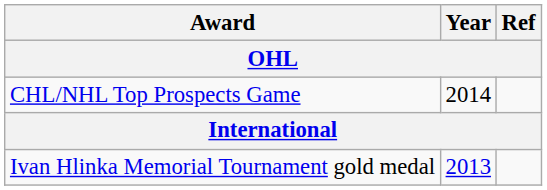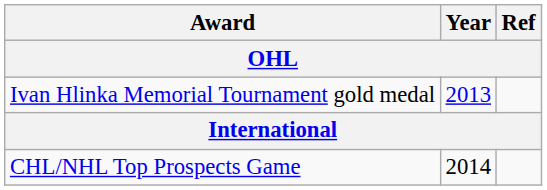rows swapped: CHL/NHL Top Prospects Game <-> Ivan Hlinka Memorial Tournament gold medal
